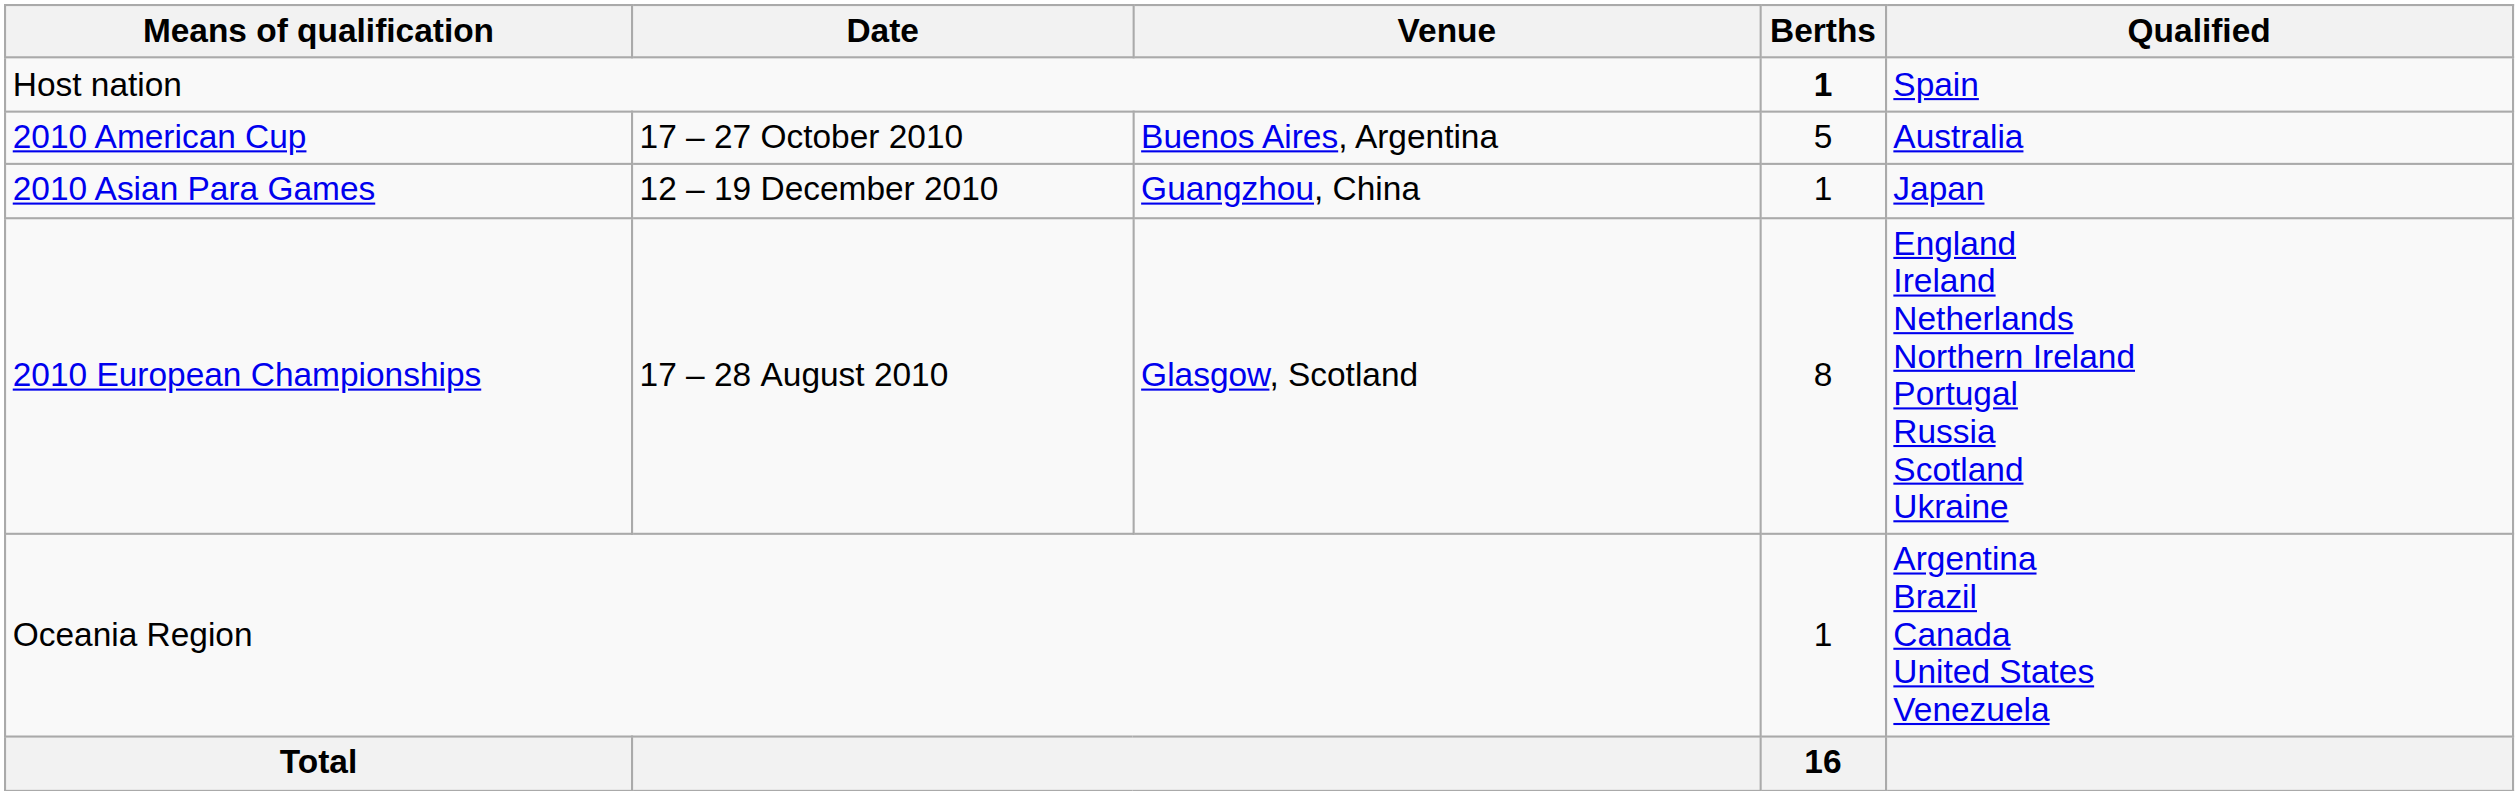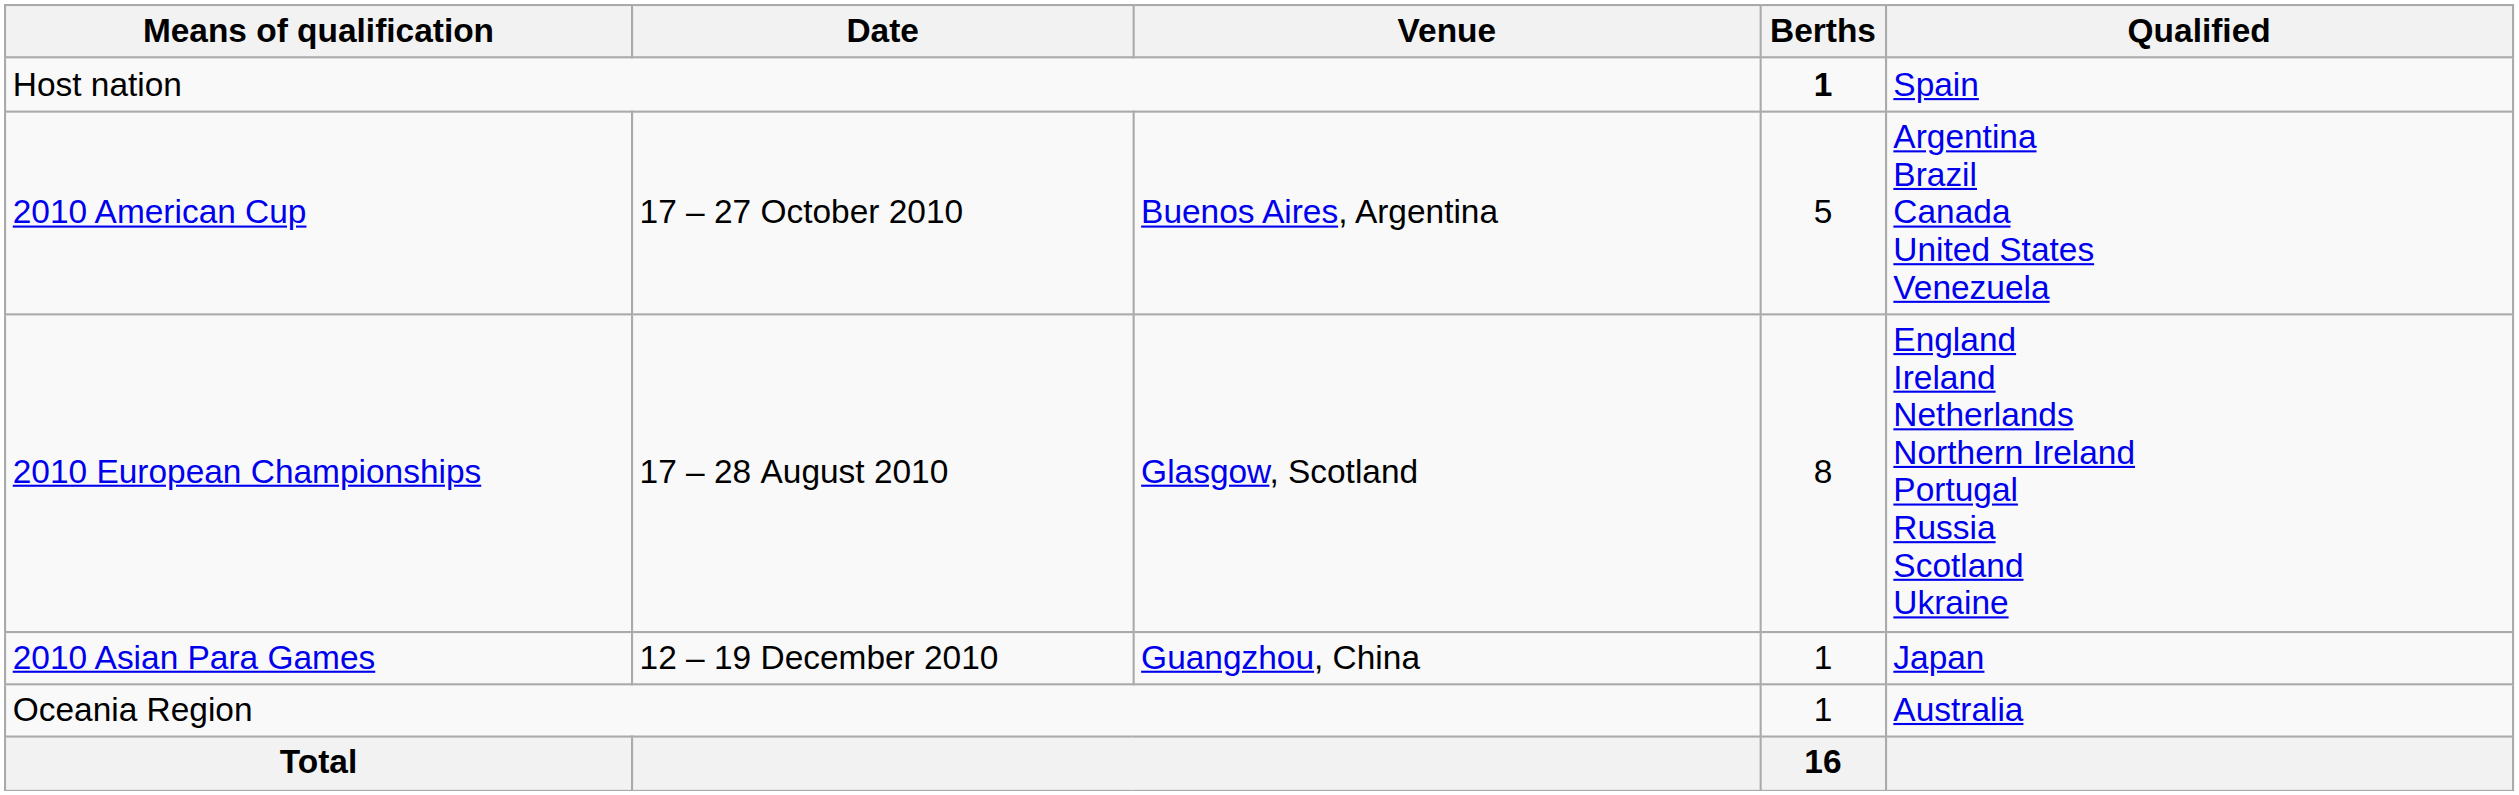2010 American Cup | Qualified: Australia -> Argentina Brazil Canada United States Venezuela
rows swapped: 2010 Asian Para Games <-> 2010 European Championships
Oceania Region | Qualified: Argentina Brazil Canada United States Venezuela -> Australia
